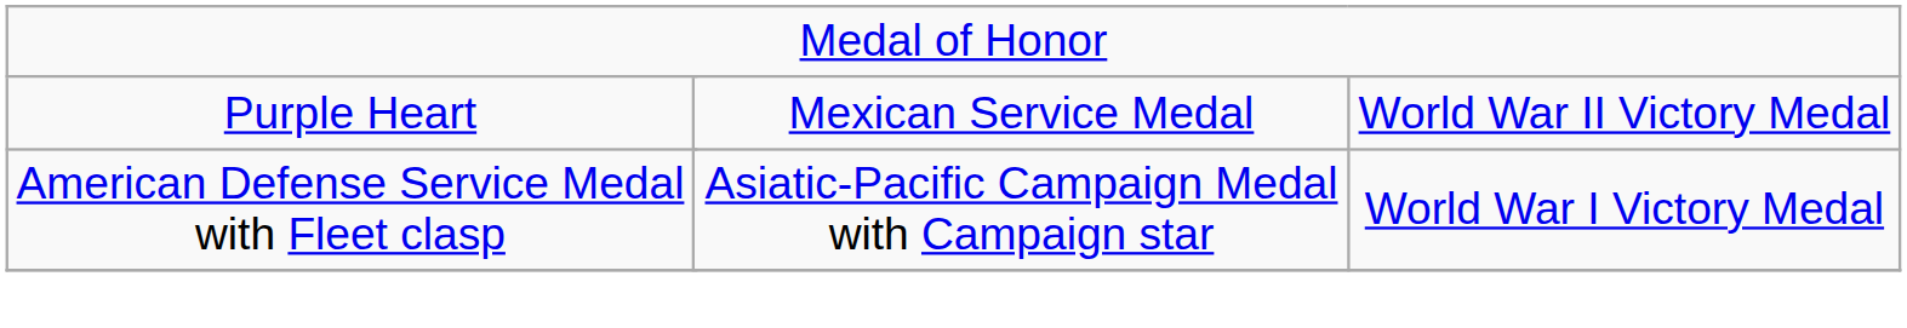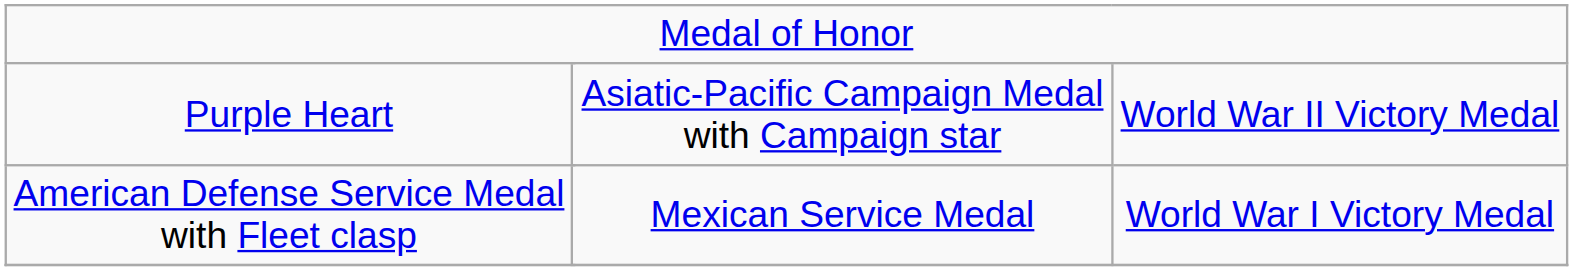Purple Heart | column 3: Mexican Service Medal -> Asiatic-Pacific Campaign Medal with Campaign star
American Defense Service Medal with Fleet clasp | column 3: Asiatic-Pacific Campaign Medal with Campaign star -> Mexican Service Medal
